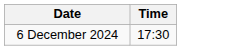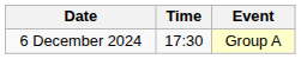+ column: Event | Group A
